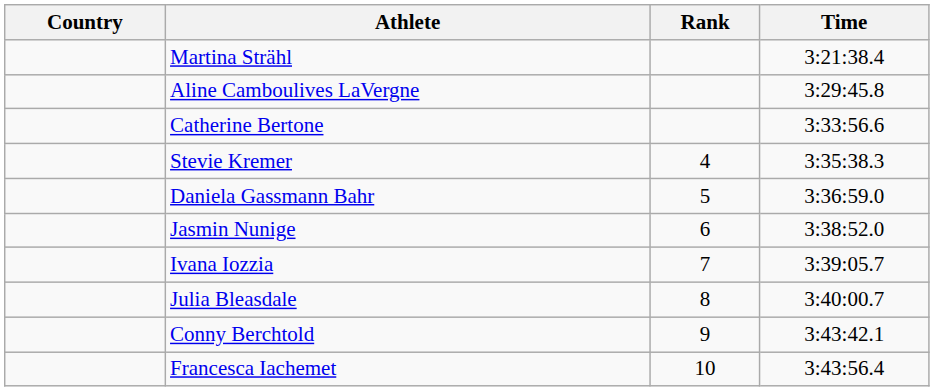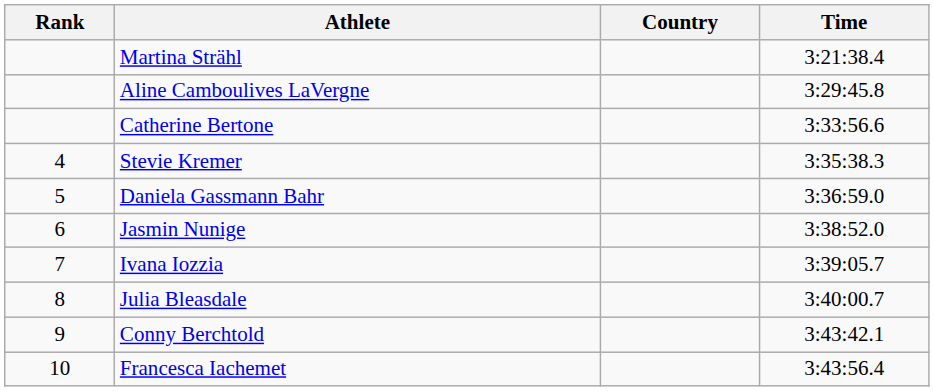columns swapped: Rank <-> Country
